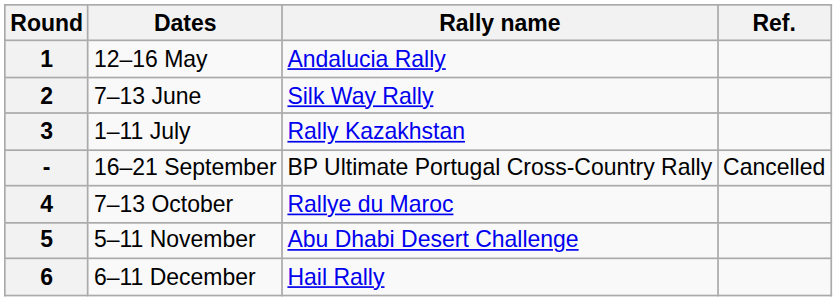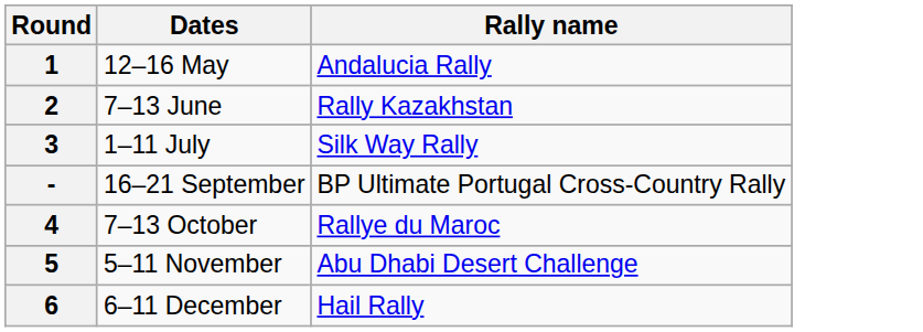- column: Ref. | Cancelled
2 | Rally name: Silk Way Rally -> Rally Kazakhstan
3 | Rally name: Rally Kazakhstan -> Silk Way Rally
